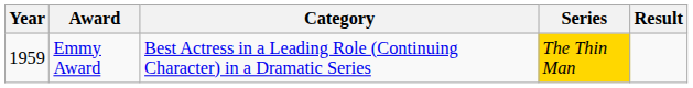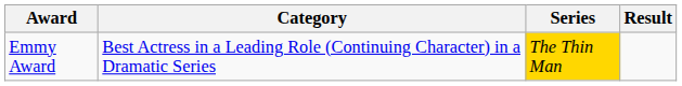- column: Year | 1959
